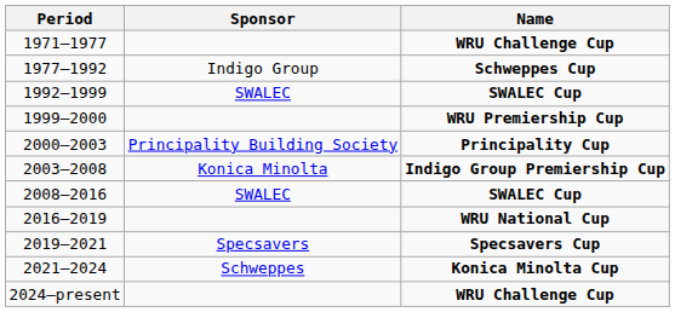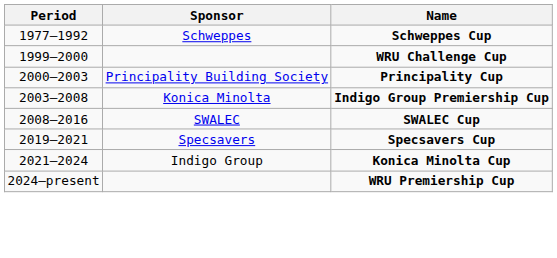- row: 1971–1977 | WRU Challenge Cup
1977–1992 | Sponsor: Indigo Group -> Schweppes
- row: 1992–1999 | SWALEC | SWALEC Cup
1999–2000 | Name: WRU Premiership Cup -> WRU Challenge Cup
- row: 2016–2019 | WRU National Cup
2021–2024 | Sponsor: Schweppes -> Indigo Group
2024–present | Name: WRU Challenge Cup -> WRU Premiership Cup
